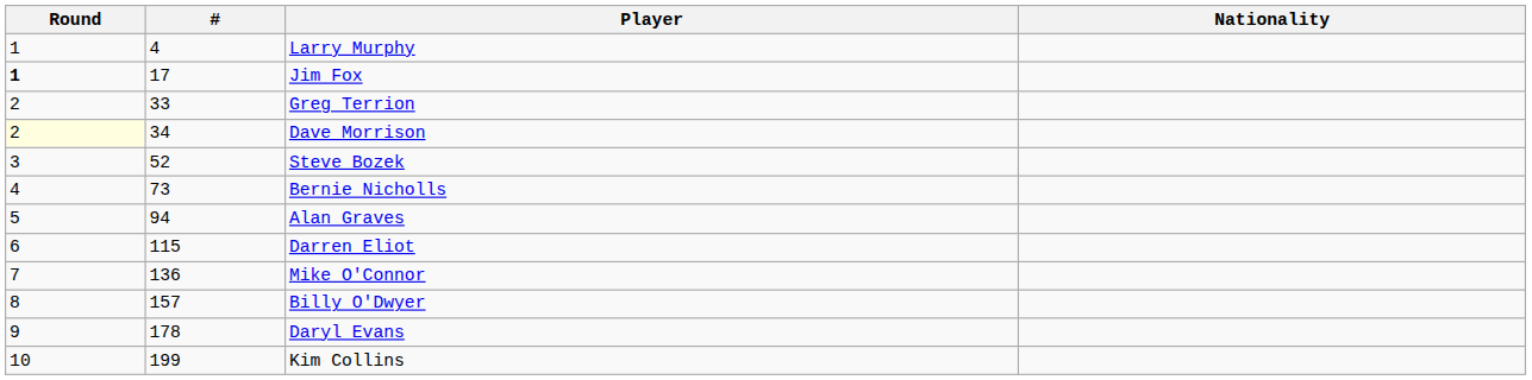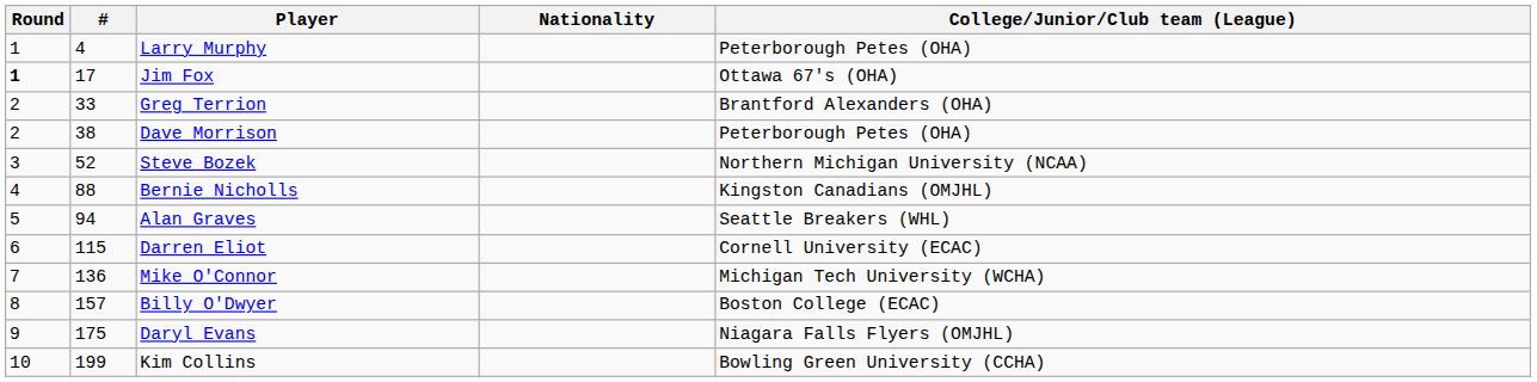+ column: College/Junior/Club team (League) | Peterborough Petes (OHA) | Ottawa 67's (OHA) | Brantford Alexanders (OHA) | Peterborough Petes (OHA) | Northern Michigan University (NCAA) | Kingston Canadians (OMJHL) | Seattle Breakers (WHL) | Cornell University (ECAC) | Michigan Tech University (WCHA) | Boston College (ECAC) | Niagara Falls Flyers (OMJHL) | Bowling Green University (CCHA)
Dave Morrison | Round: lightyellow background -> no background
Dave Morrison | #: 34 -> 38
Bernie Nicholls | #: 73 -> 88
Daryl Evans | #: 178 -> 175
